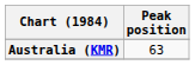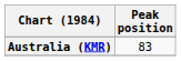Australia (KMR) | Peak position: 63 -> 83
